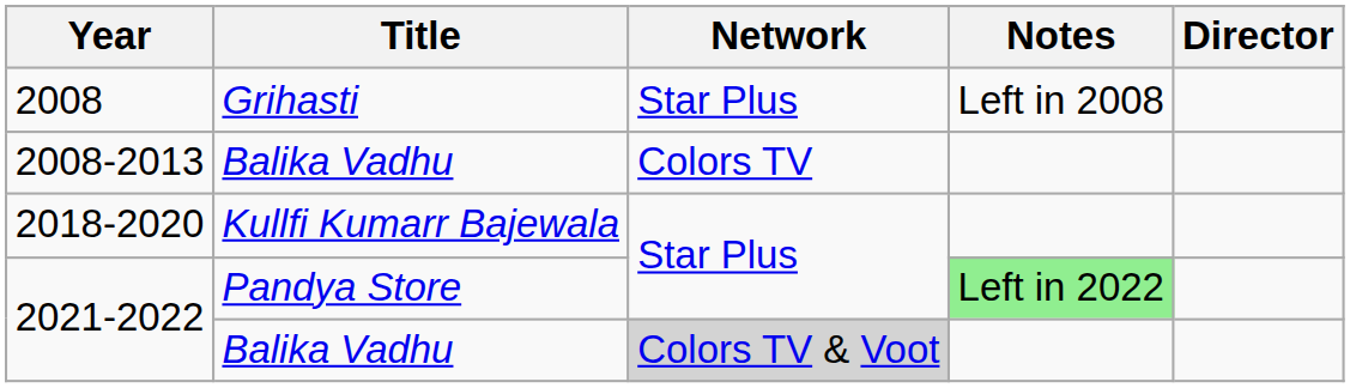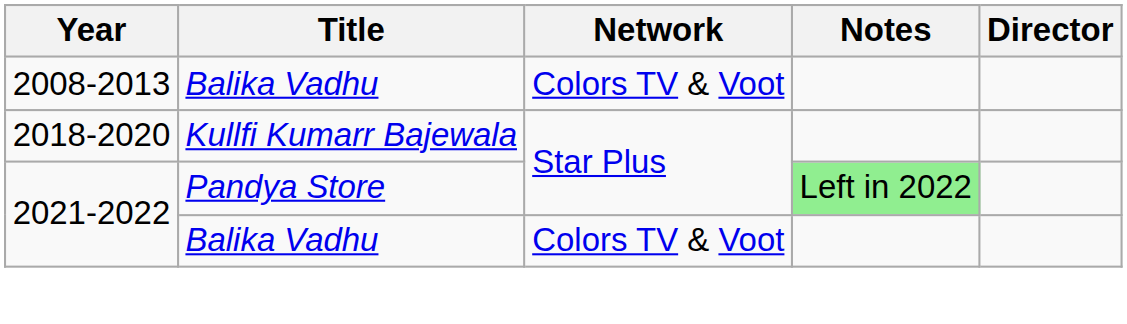- row: 2008 | Grihasti | Star Plus | Left in 2008
2008-2013 | Network: Colors TV -> Colors TV & Voot
2021-2022 / Balika Vadhu | Network: lightgrey background -> no background
